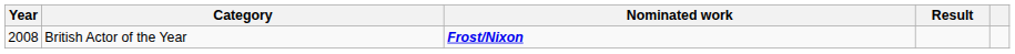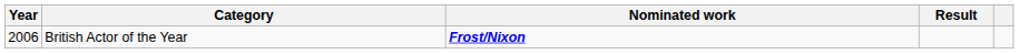British Actor of the Year | Year: 2008 -> 2006
